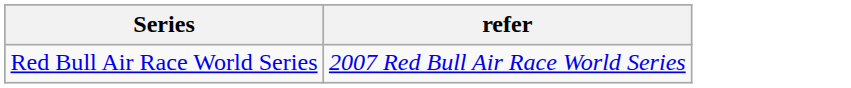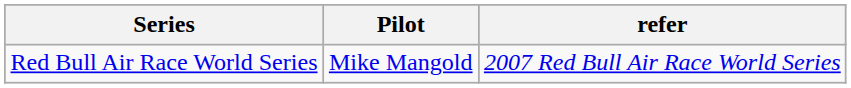+ column: Pilot | Mike Mangold
